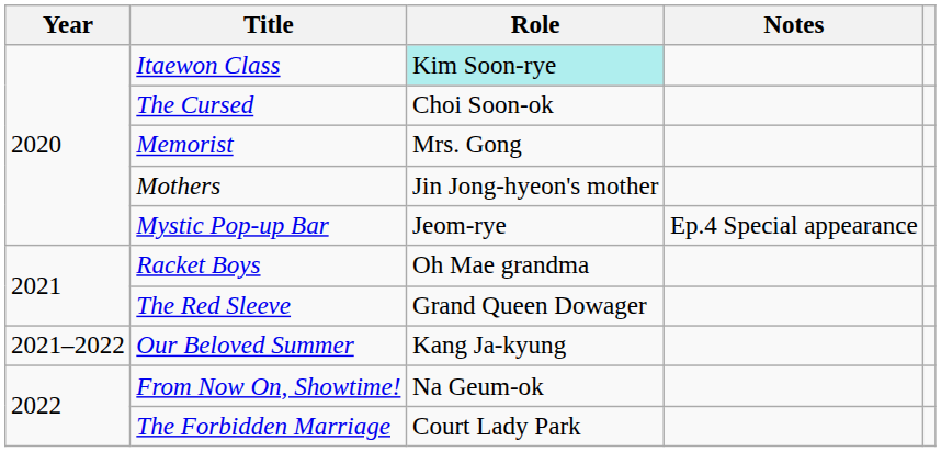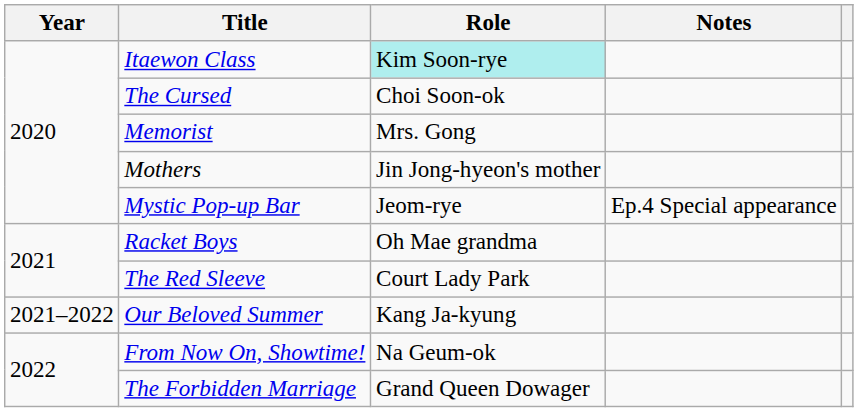The Red Sleeve | Role: Grand Queen Dowager -> Court Lady Park
The Forbidden Marriage | Role: Court Lady Park -> Grand Queen Dowager
